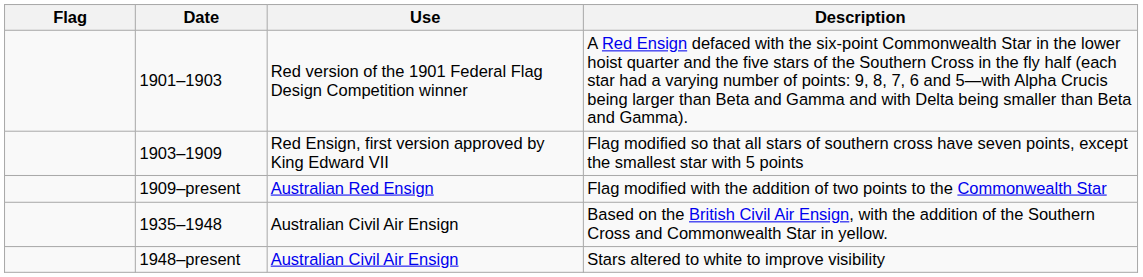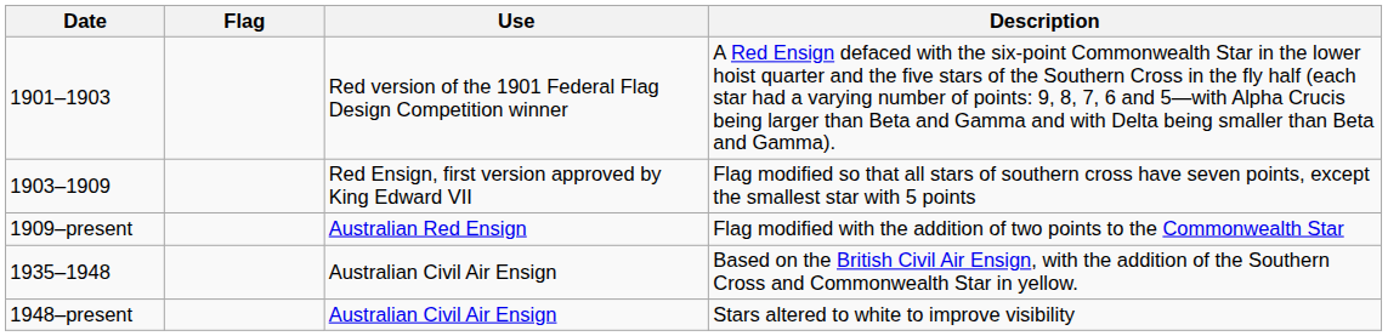columns swapped: Flag <-> Date
